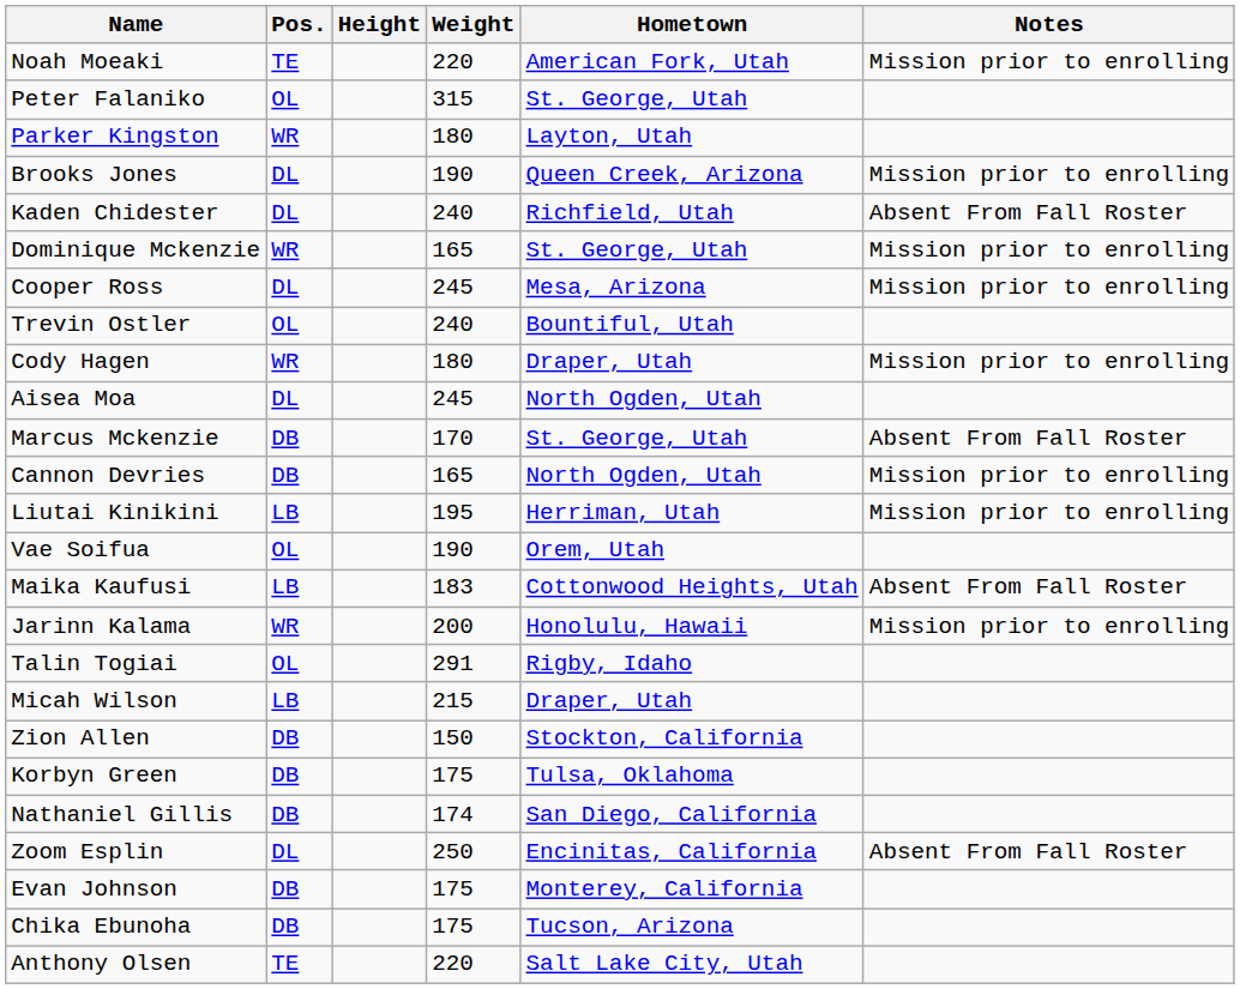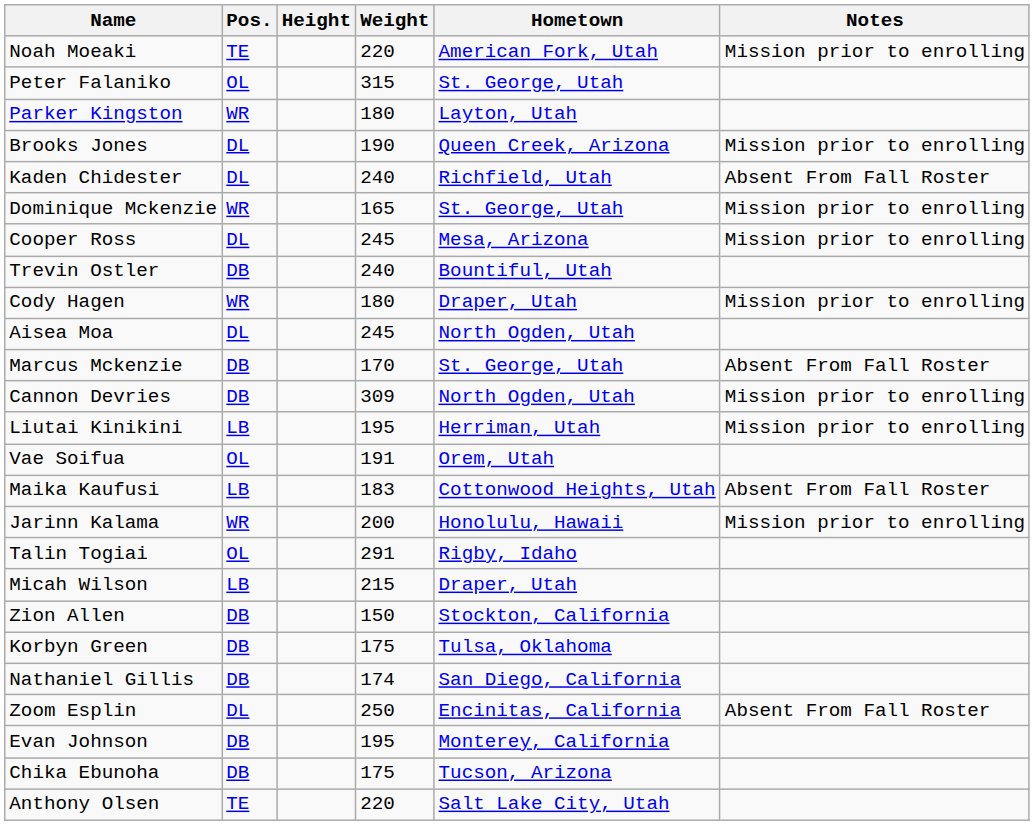Trevin Ostler | Pos.: OL -> DB
Cannon Devries | Weight: 165 -> 309
Vae Soifua | Weight: 190 -> 191
Evan Johnson | Weight: 175 -> 195
